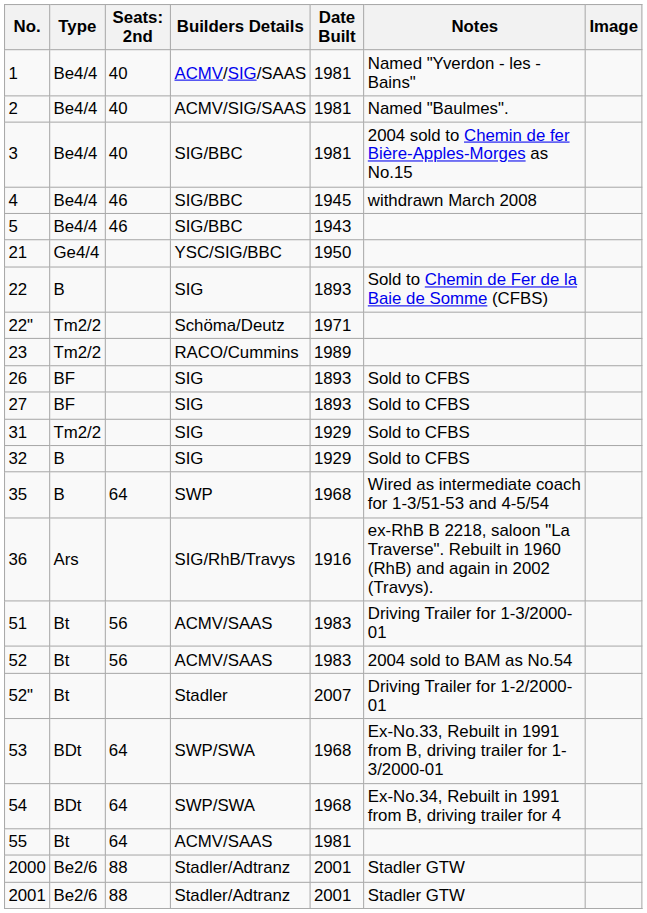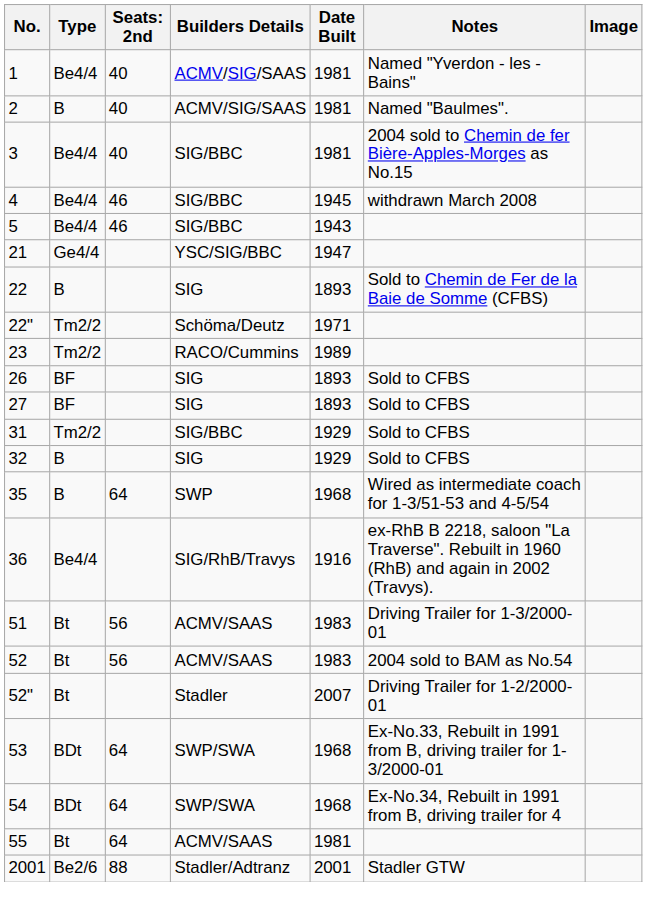2 | Type: Be4/4 -> B
21 | Date Built: 1950 -> 1947
31 | Builders Details: SIG -> SIG/BBC
36 | Type: Ars -> Be4/4
- row: 2000 | Be2/6 | 88 | Stadler/Adtranz | 2001 | Stadler GTW
